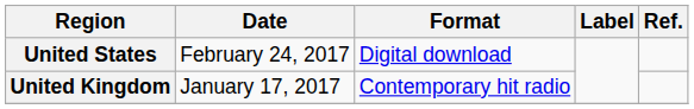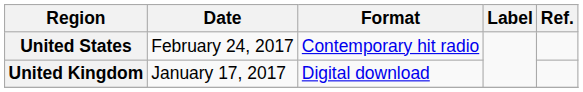United States | Format: Digital download -> Contemporary hit radio
United Kingdom | Format: Contemporary hit radio -> Digital download
